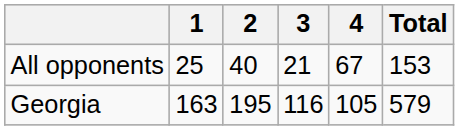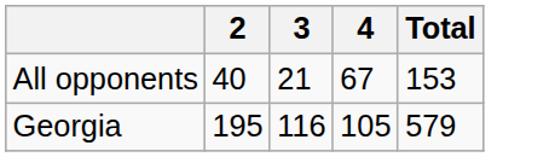- column: 1 | 25 | 163
